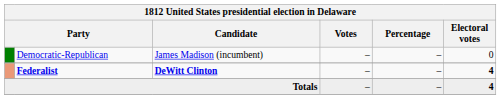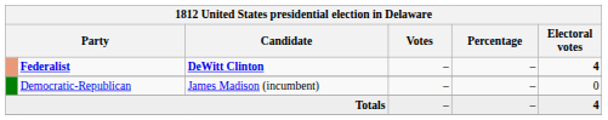rows swapped: Federalist <-> Democratic-Republican
